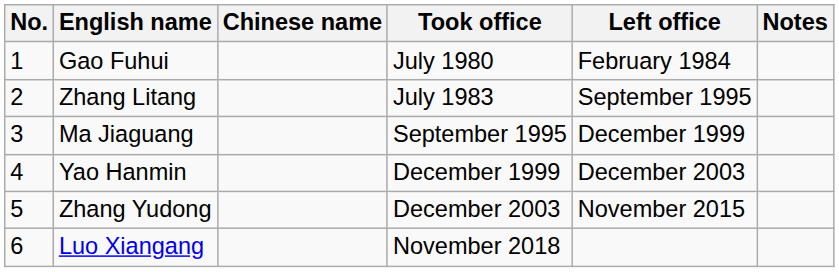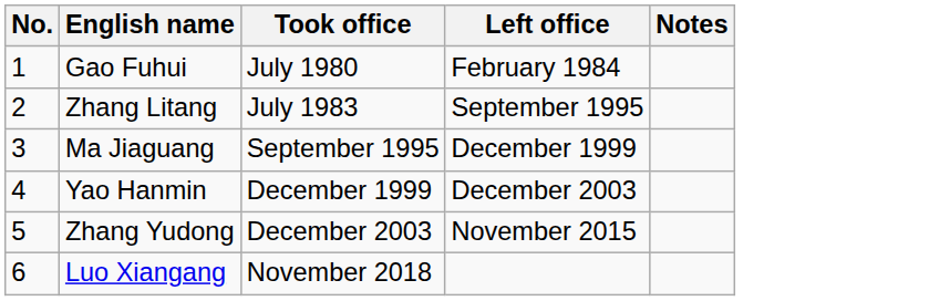- column: Chinese name
